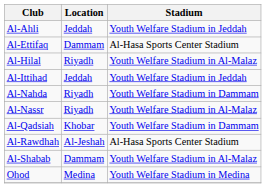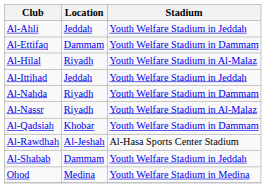Al-Ettifaq | Stadium: Al-Hasa Sports Center Stadium -> Youth Welfare Stadium in Dammam
Al-Shabab | Stadium: Youth Welfare Stadium in Al-Malaz -> Youth Welfare Stadium in Jeddah
